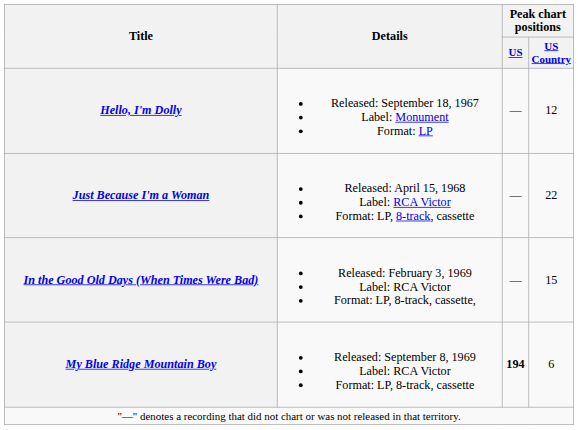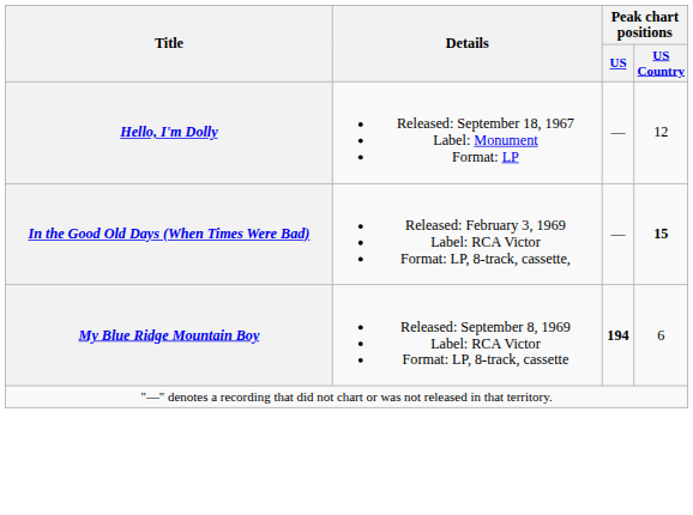- row: Just Because I'm a Woman | Released: April 15, 1968 Label: RCA Victor Format: LP, 8-track, cassette | — | 22
In the Good Old Days (When Times Were Bad) | Peak chart positions / US Country: normal -> bold
